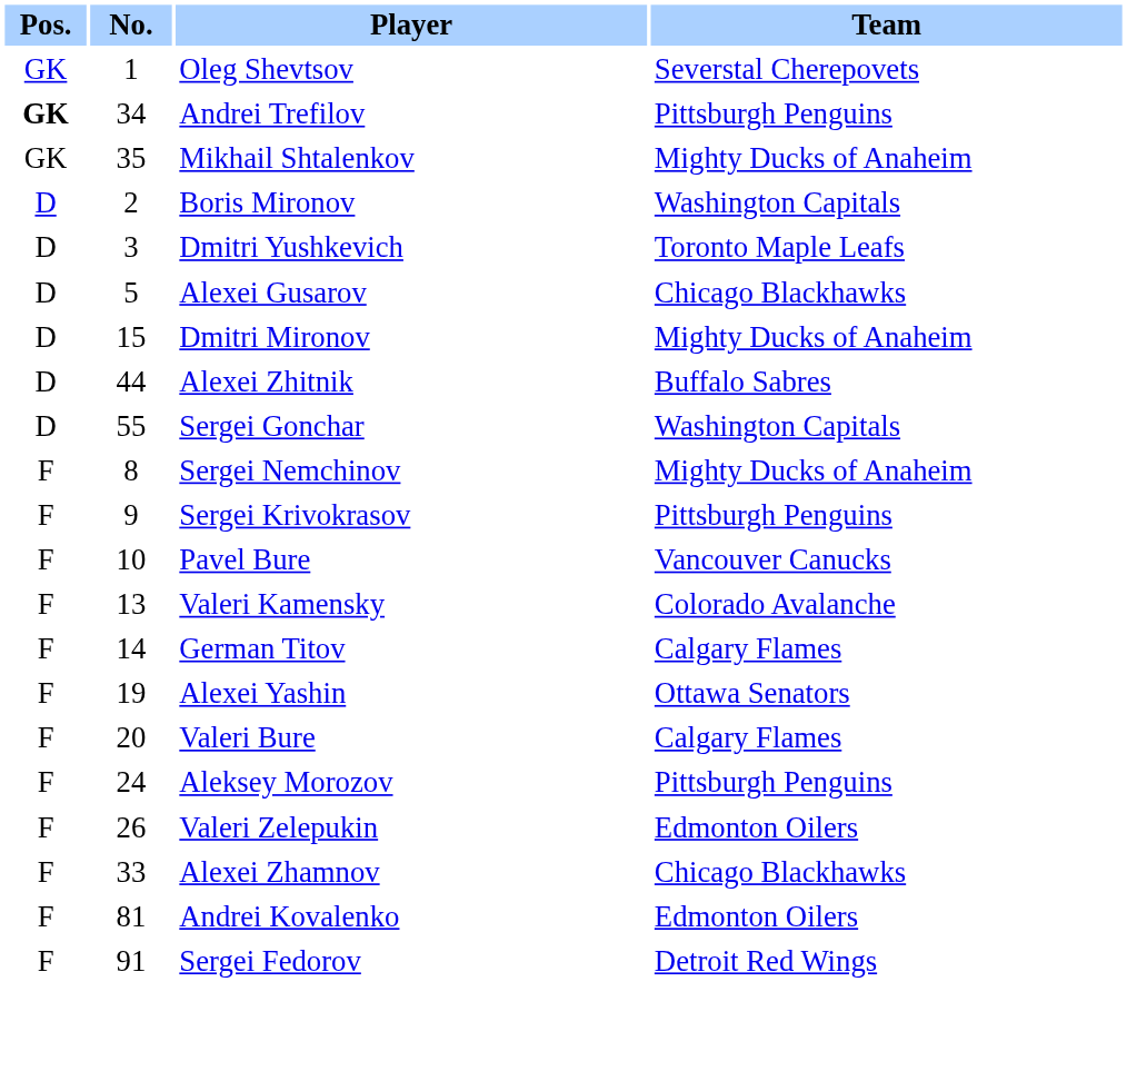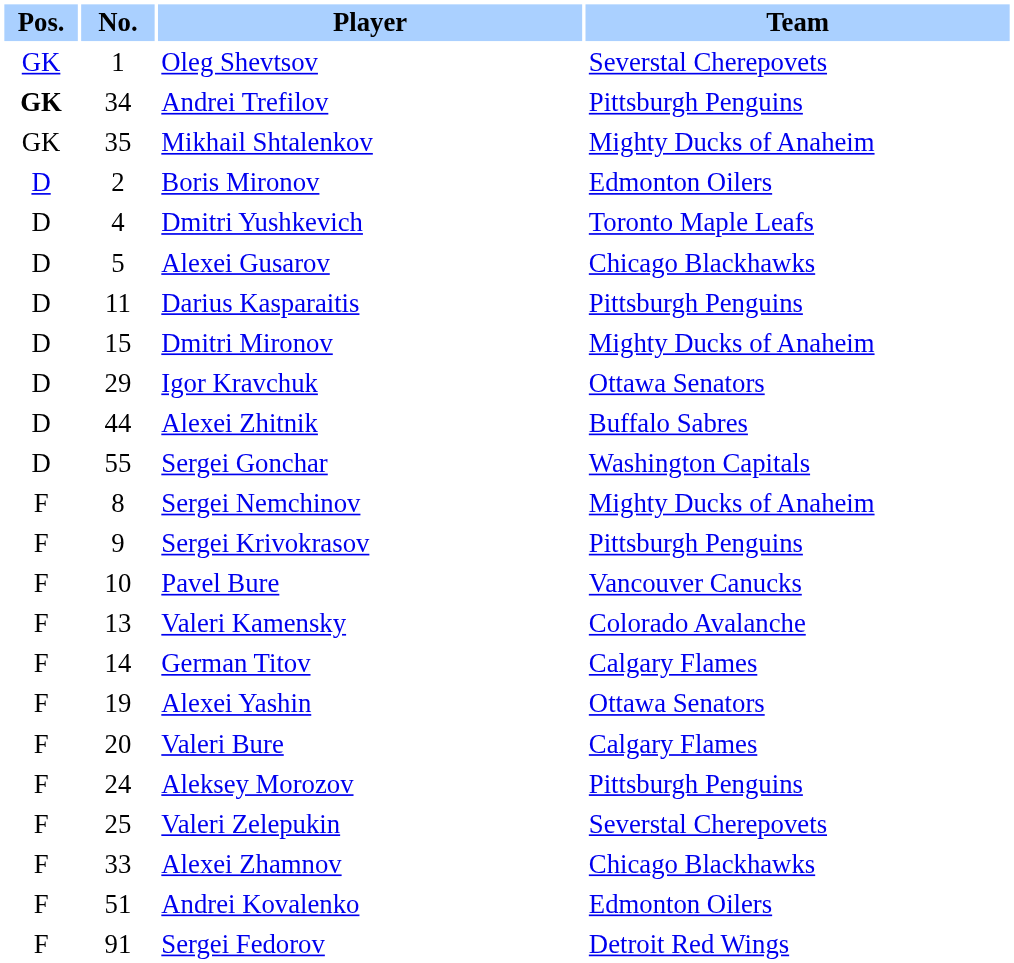Boris Mironov | Team: Washington Capitals -> Edmonton Oilers
Dmitri Yushkevich | No.: 3 -> 4
+ row: D | 11 | Darius Kasparaitis | Pittsburgh Penguins
+ row: D | 29 | Igor Kravchuk | Ottawa Senators
Valeri Zelepukin | No.: 26 -> 25
Valeri Zelepukin | Team: Edmonton Oilers -> Severstal Cherepovets
Andrei Kovalenko | No.: 81 -> 51
